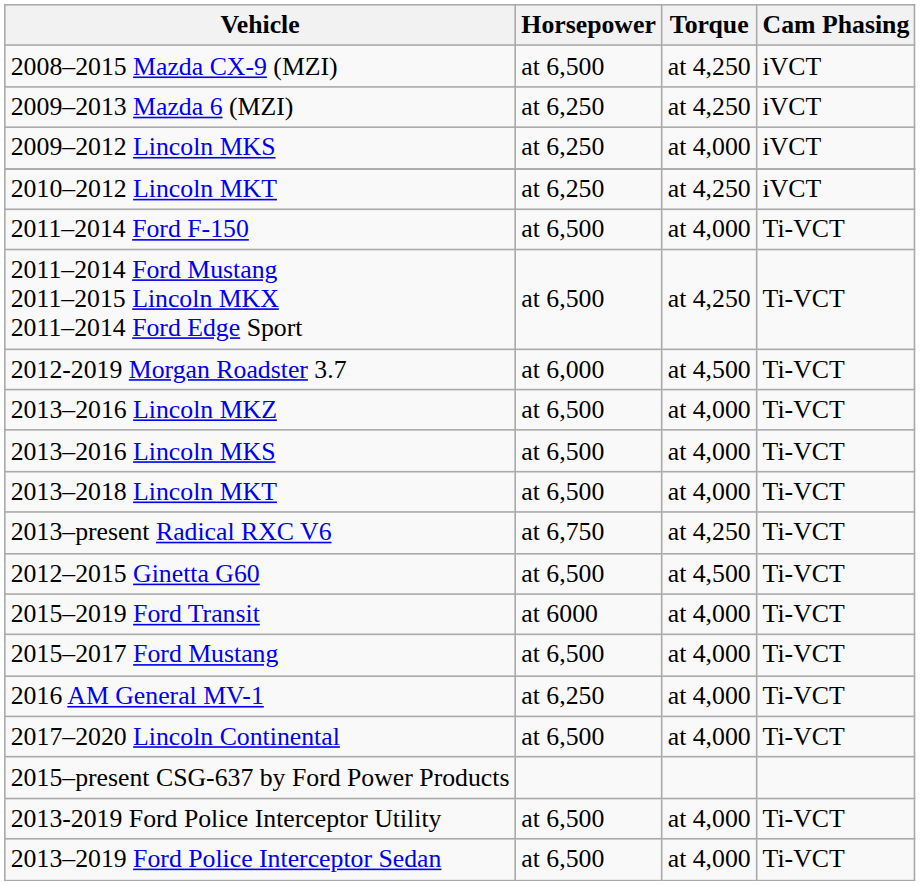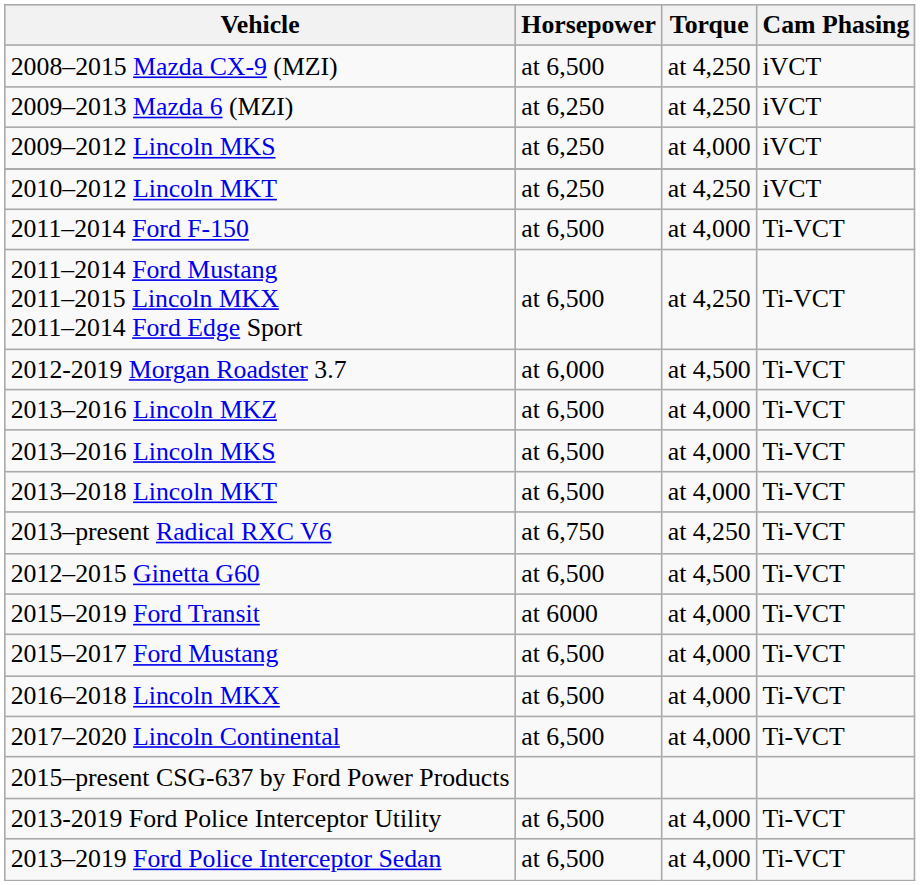- row: 2016 AM General MV-1 | at 6,250 | at 4,000 | Ti-VCT
+ row: 2016–2018 Lincoln MKX | at 6,500 | at 4,000 | Ti-VCT
